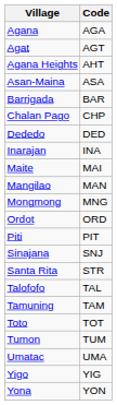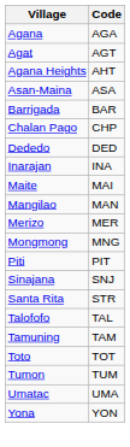+ row: Merizo | MER
- row: Ordot | ORD
- row: Yigo | YIG
